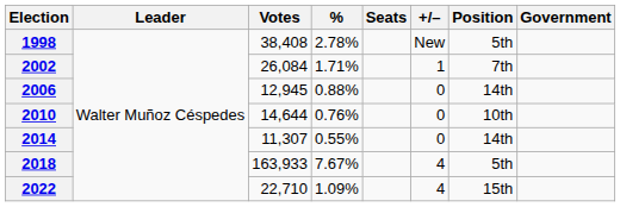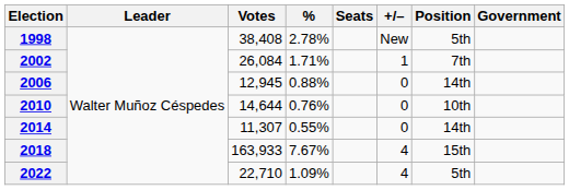2018 | Position: 5th -> 15th
2022 | Position: 15th -> 5th
